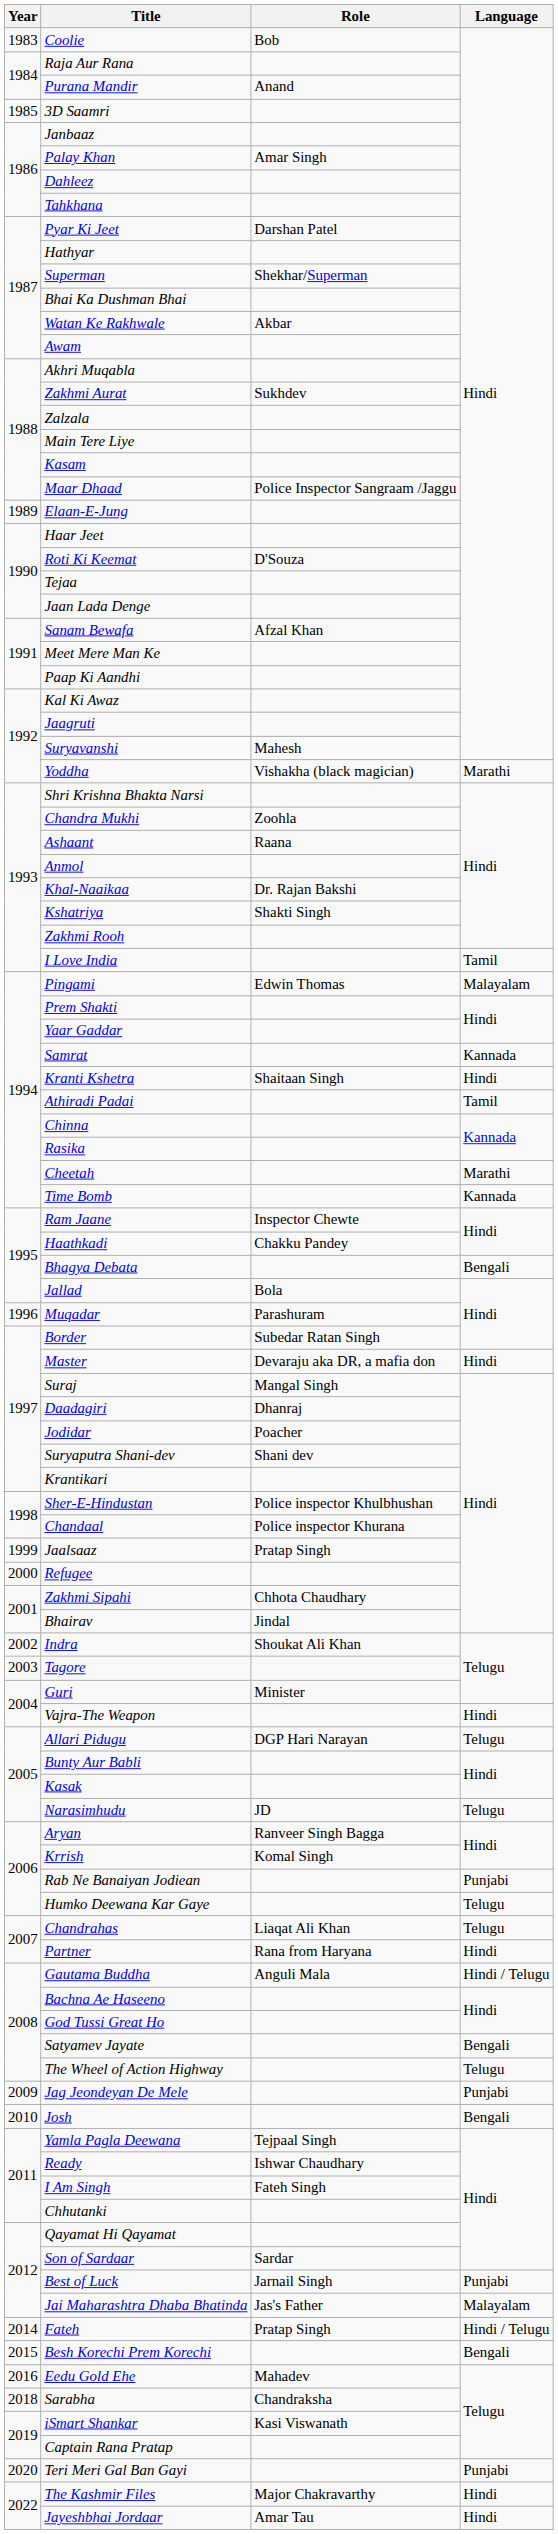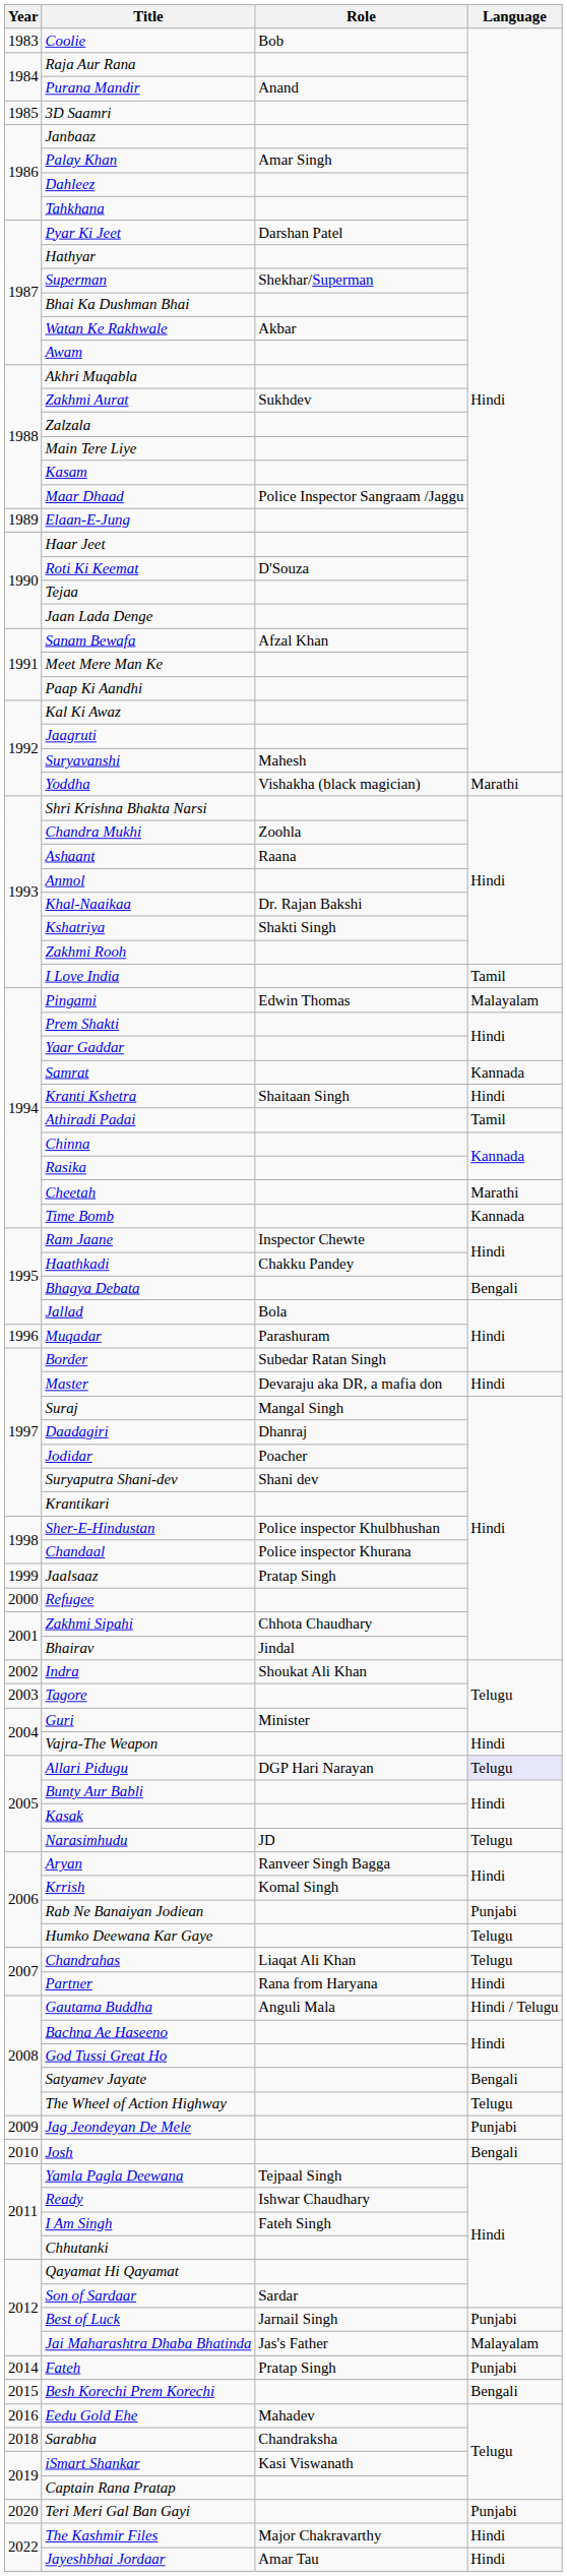Allari Pidugu | Language: no background -> lavender background
Fateh | Language: Hindi / Telugu -> Punjabi
